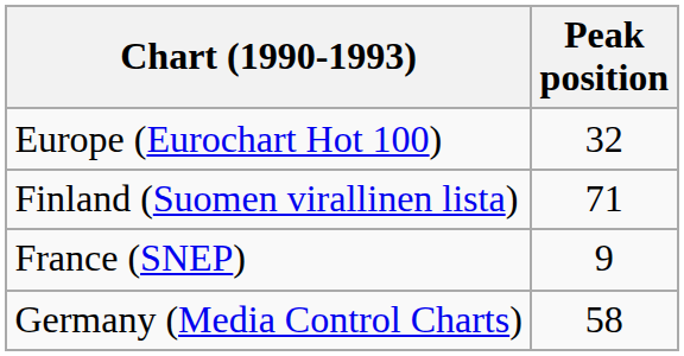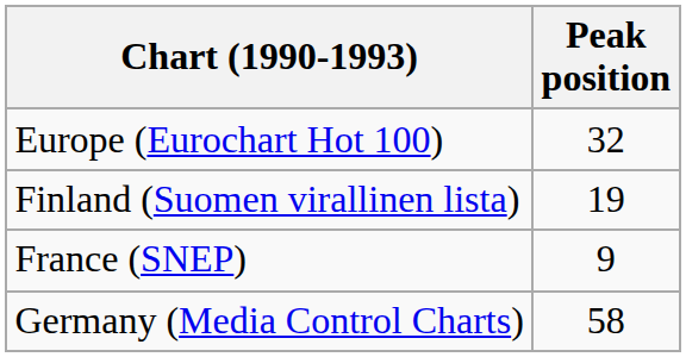Finland (Suomen virallinen lista) | Peak position: 71 -> 19
